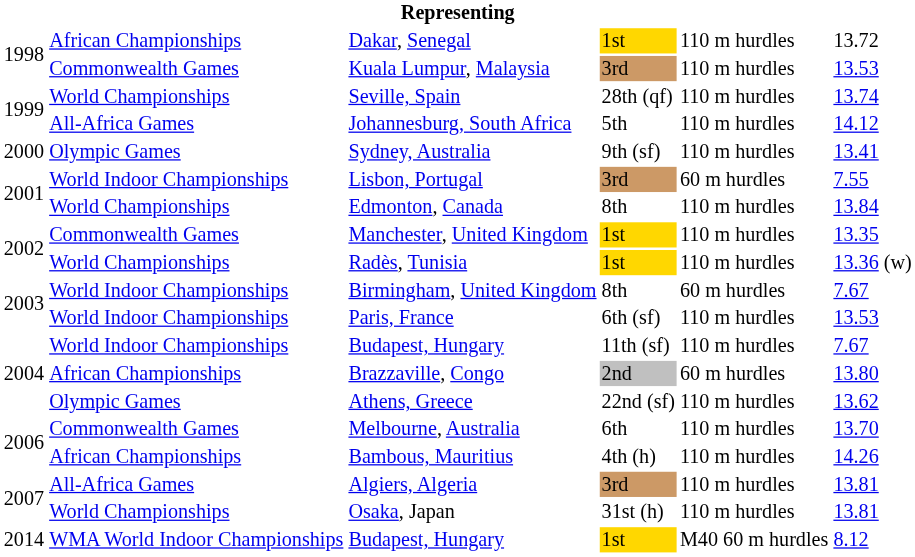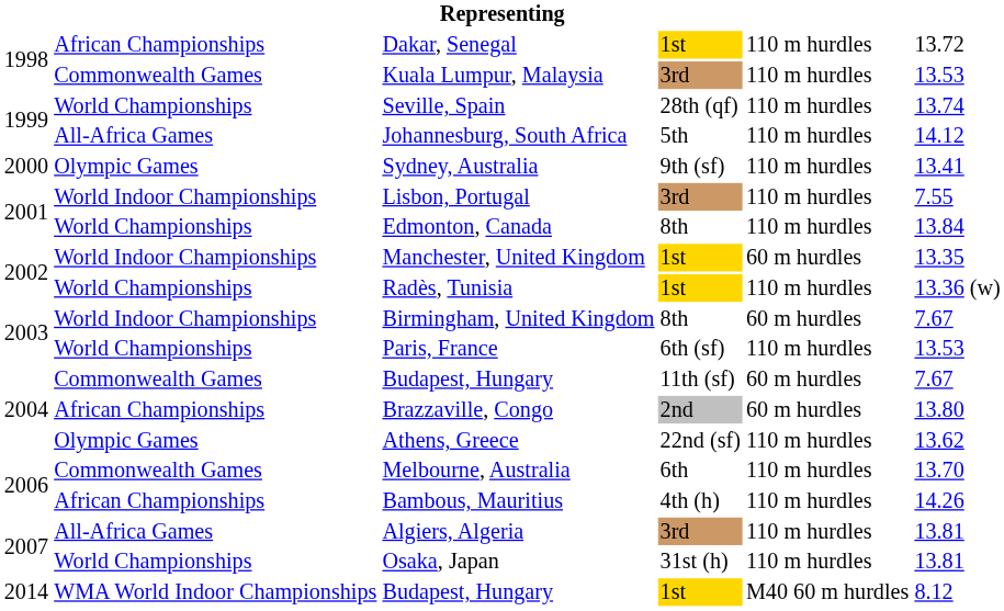Lisbon, Portugal | column 5: 60 m hurdles -> 110 m hurdles
Manchester, United Kingdom | column 2: Commonwealth Games -> World Indoor Championships
Manchester, United Kingdom | column 5: 110 m hurdles -> 60 m hurdles
Paris, France | column 2: World Indoor Championships -> World Championships
Budapest, Hungary / 11th (sf) | column 2: World Indoor Championships -> Commonwealth Games
Budapest, Hungary / 11th (sf) | column 5: 110 m hurdles -> 60 m hurdles
